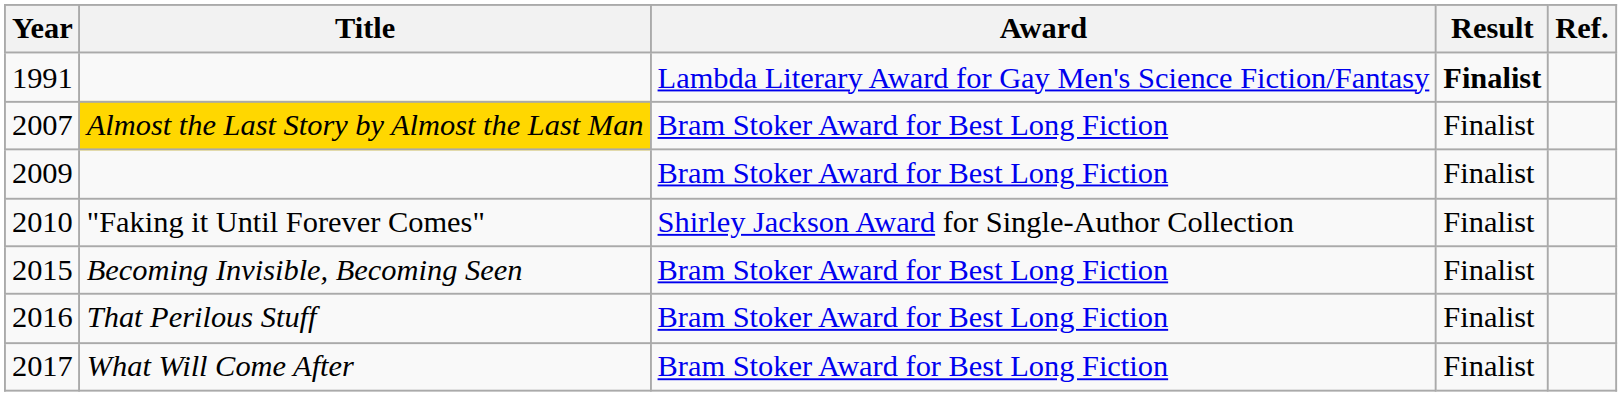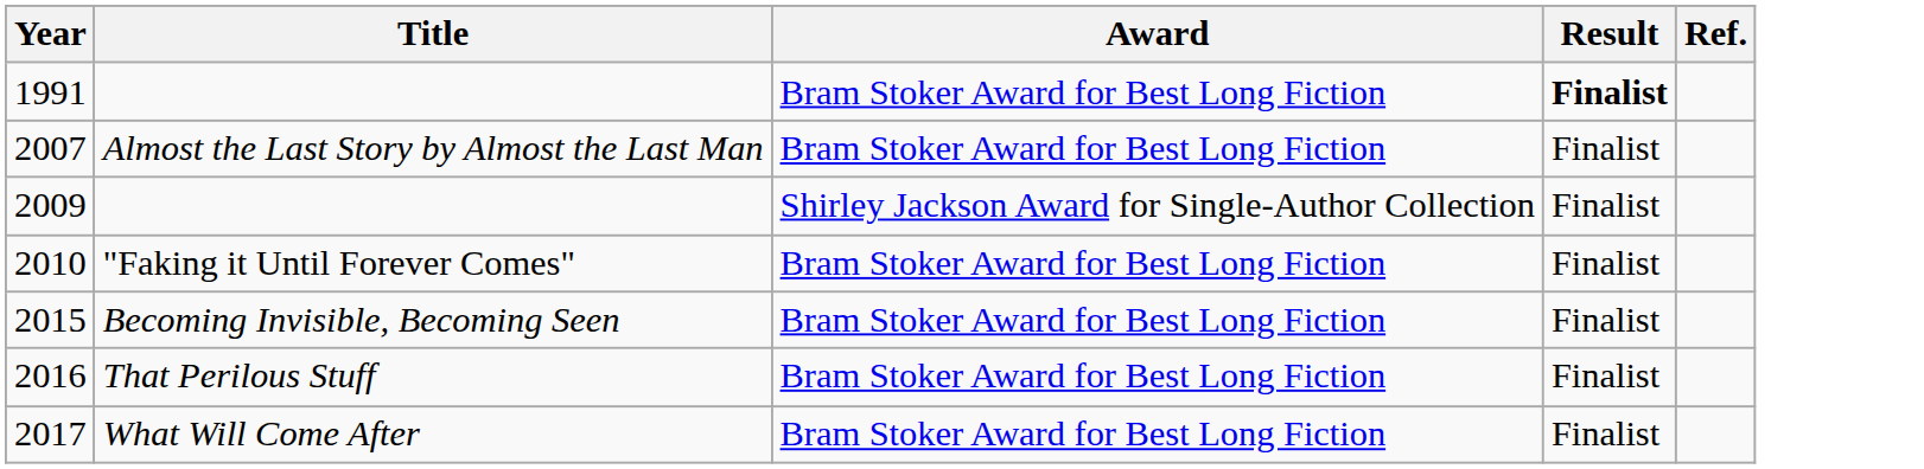1991 | Award: Lambda Literary Award for Gay Men's Science Fiction/Fantasy -> Bram Stoker Award for Best Long Fiction
2007 | Title: gold background -> no background
2009 | Award: Bram Stoker Award for Best Long Fiction -> Shirley Jackson Award for Single-Author Collection
2010 | Award: Shirley Jackson Award for Single-Author Collection -> Bram Stoker Award for Best Long Fiction
